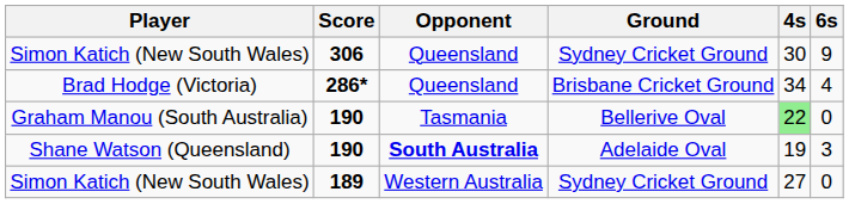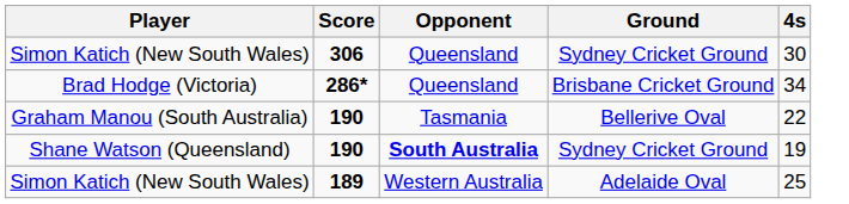- column: 6s | 9 | 4 | 0 | 3 | 0
Graham Manou (South Australia) | 4s: lightgreen background -> no background
Shane Watson (Queensland) | Ground: Adelaide Oval -> Sydney Cricket Ground
Simon Katich (New South Wales) / 189 | Ground: Sydney Cricket Ground -> Adelaide Oval
Simon Katich (New South Wales) / 189 | 4s: 27 -> 25
